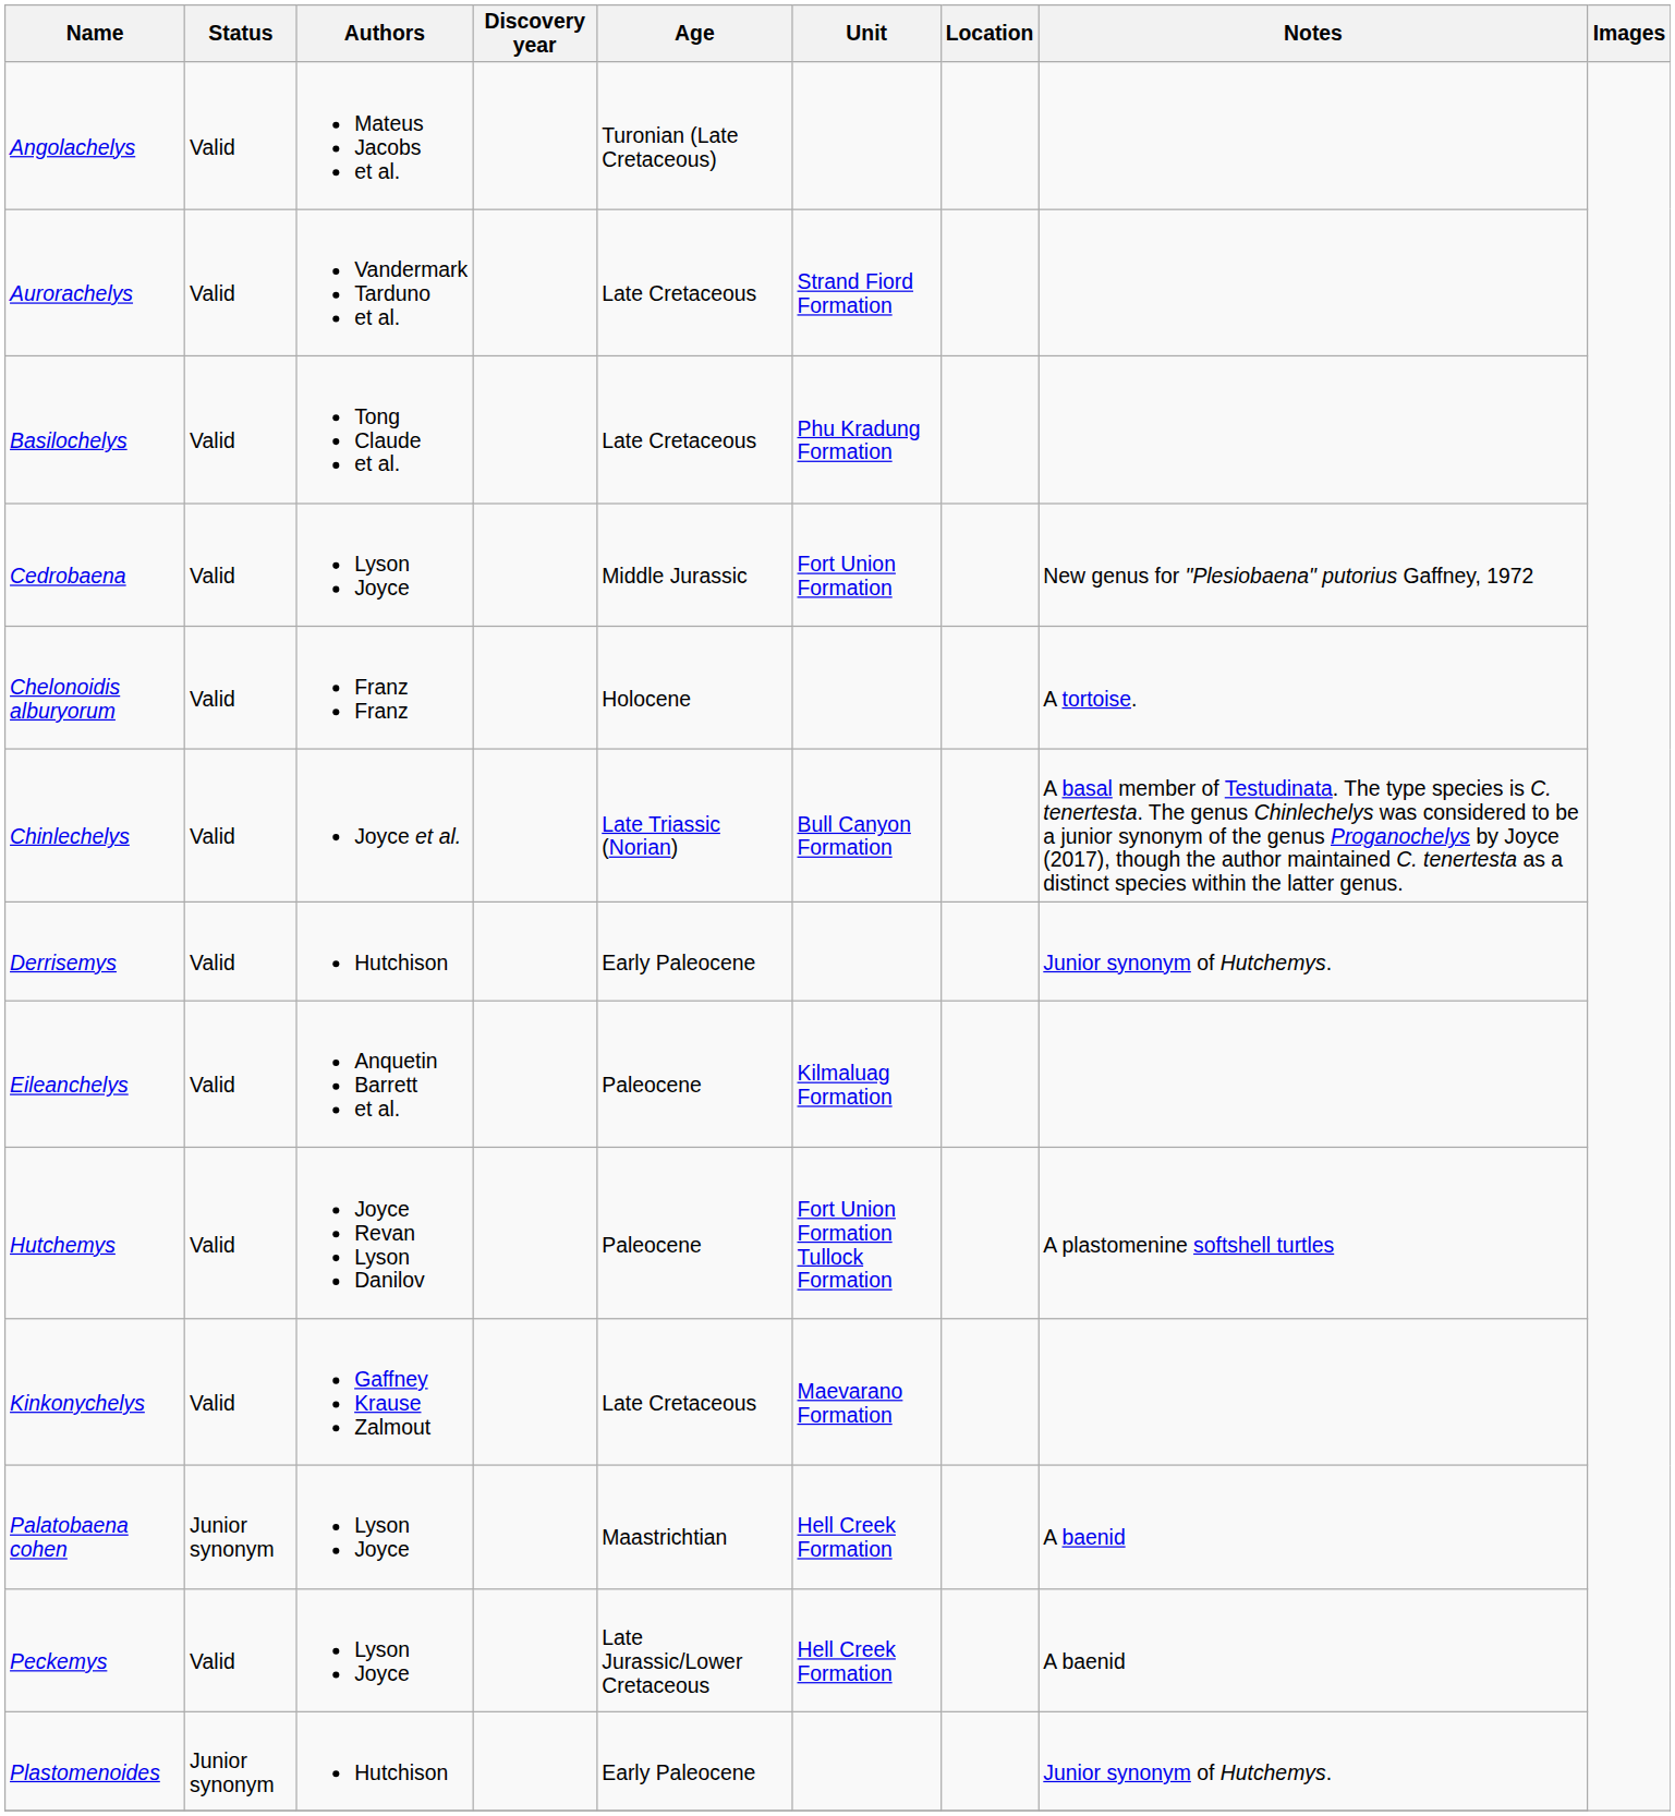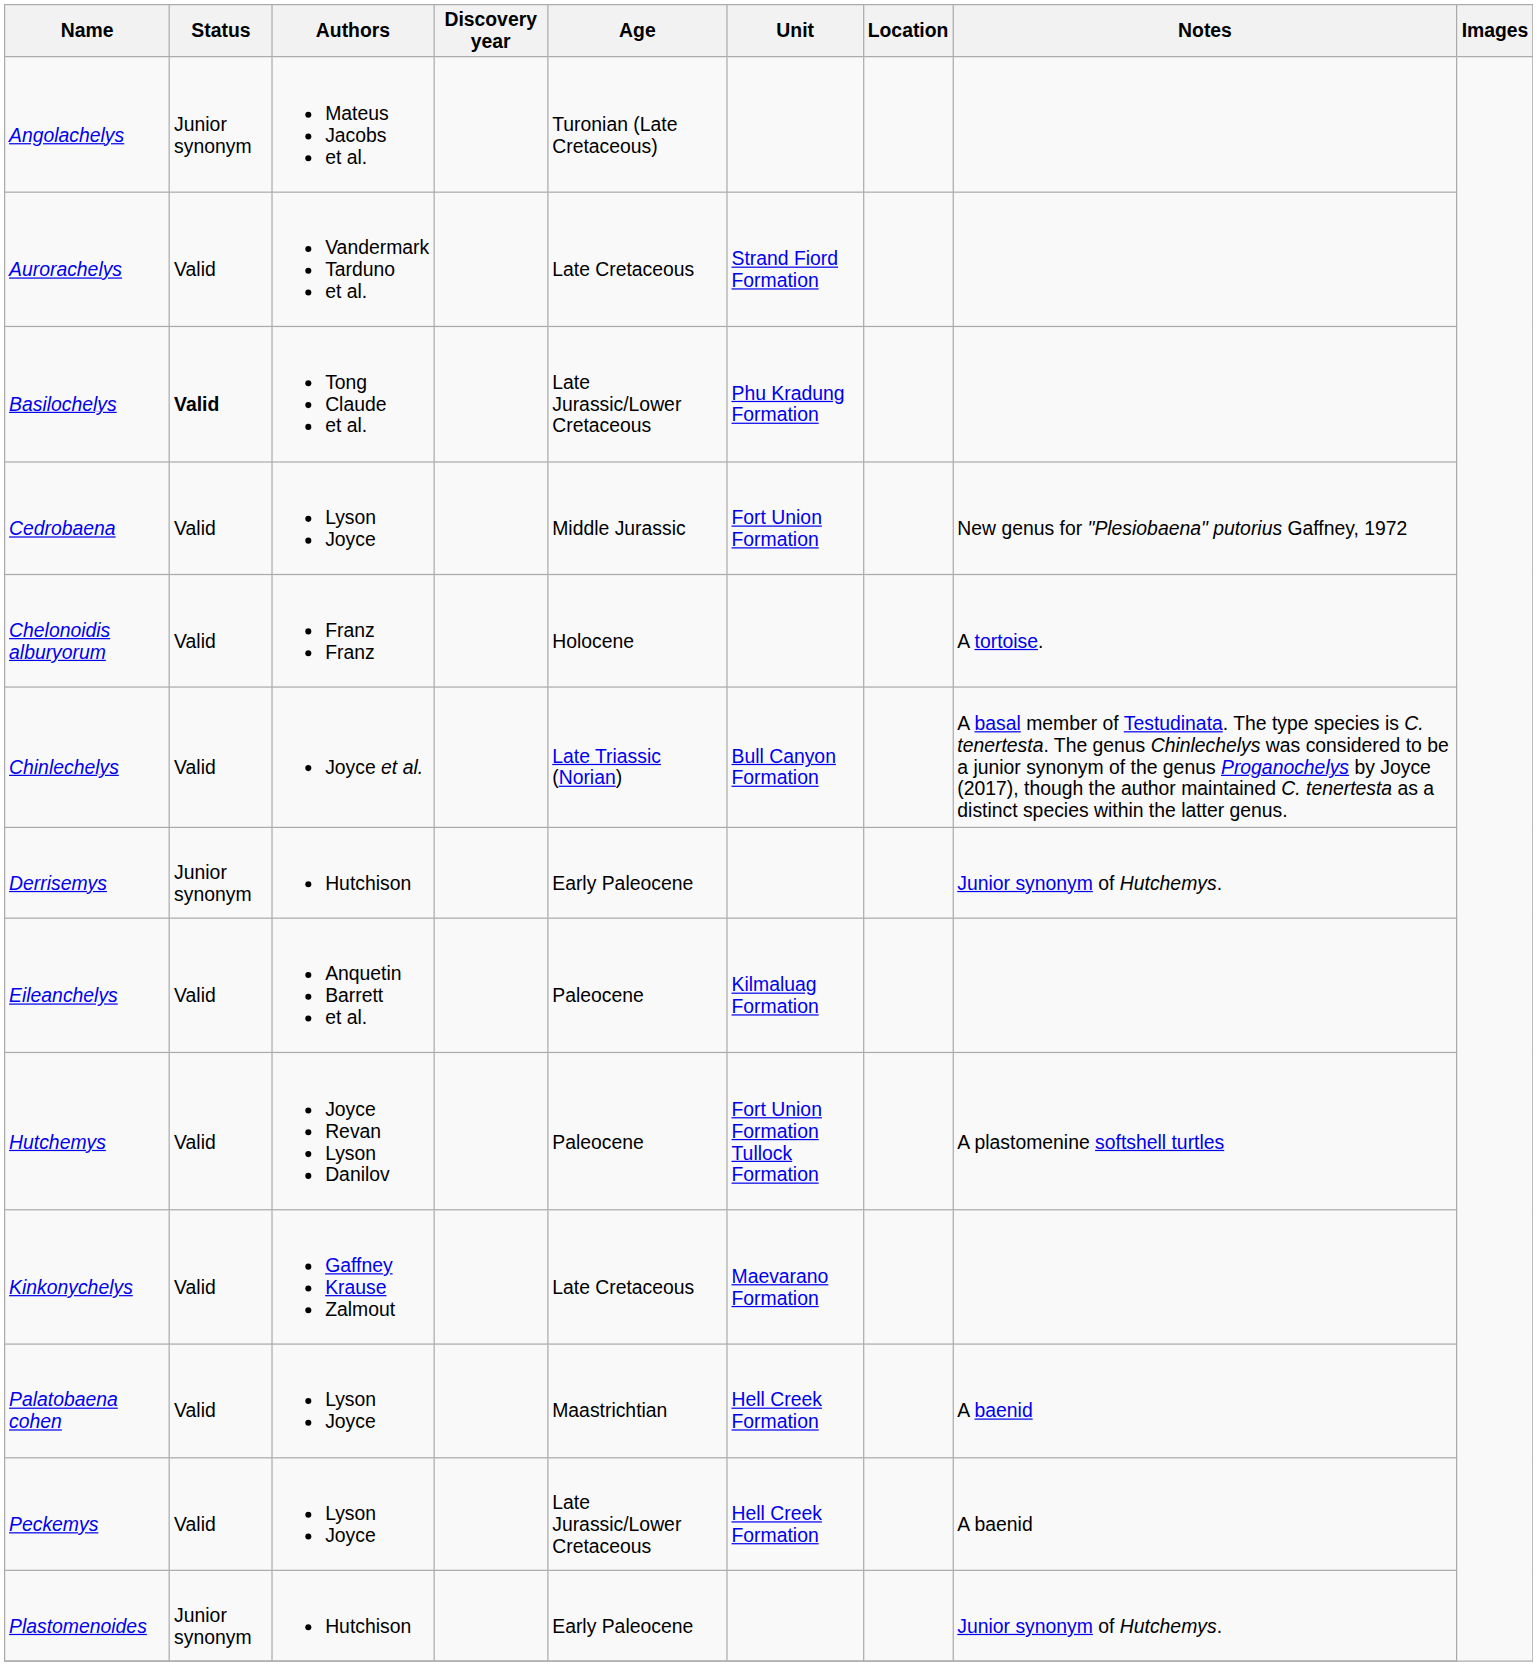Angolachelys | Status: Valid -> Junior synonym
Basilochelys | Status: normal -> bold
Basilochelys | Age: Late Cretaceous -> Late Jurassic/Lower Cretaceous
Derrisemys | Status: Valid -> Junior synonym
Palatobaena cohen | Status: Junior synonym -> Valid
